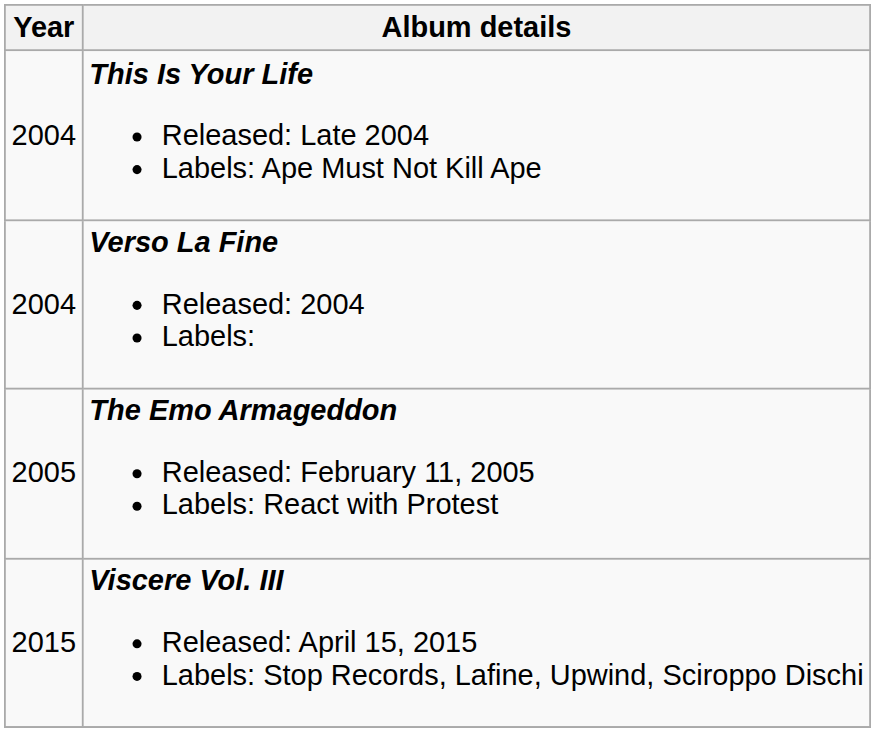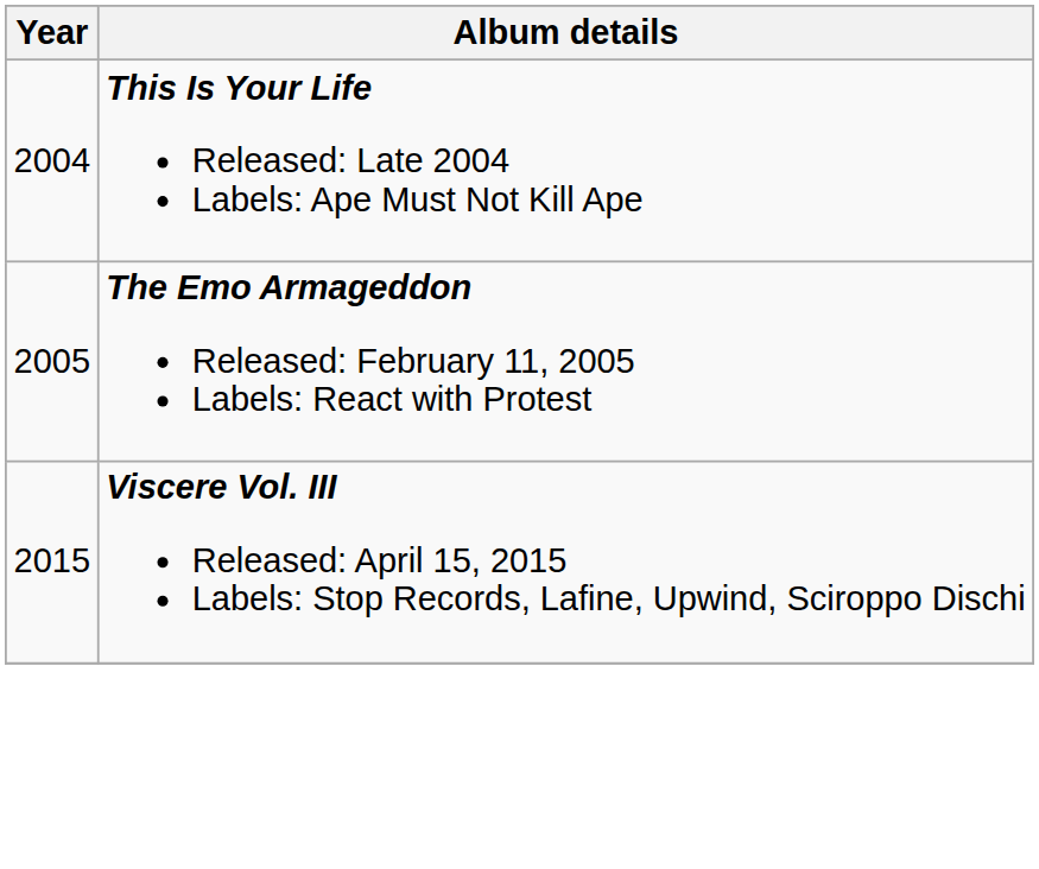- row: 2004 | Verso La Fine Released: 2004 Labels:
